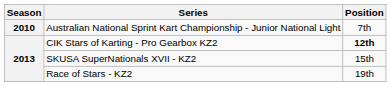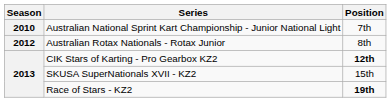+ row: 2012 | Australian Rotax Nationals - Rotax Junior | 8th
Race of Stars - KZ2 | Position: normal -> bold
